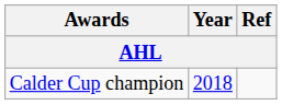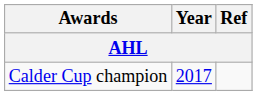Calder Cup champion | Year: 2018 -> 2017
